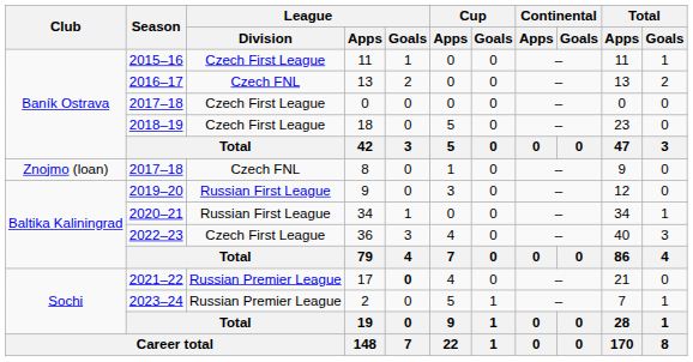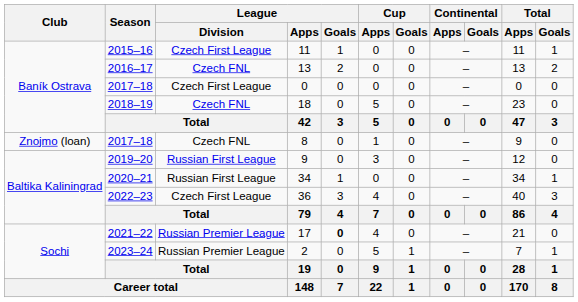18 | League / Division: Czech First League -> Czech FNL
